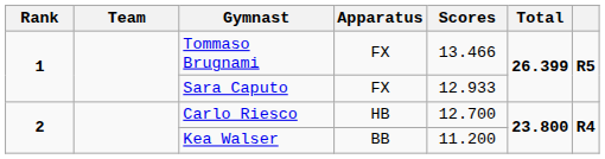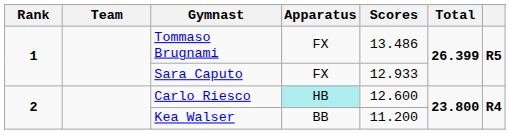Tommaso Brugnami | Scores: 13.466 -> 13.486
Carlo Riesco | Apparatus: no background -> paleturquoise background
Carlo Riesco | Scores: 12.700 -> 12.600
